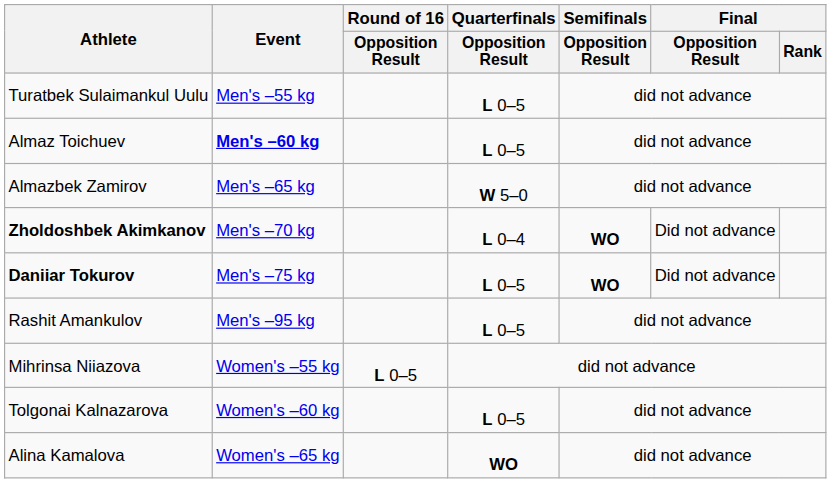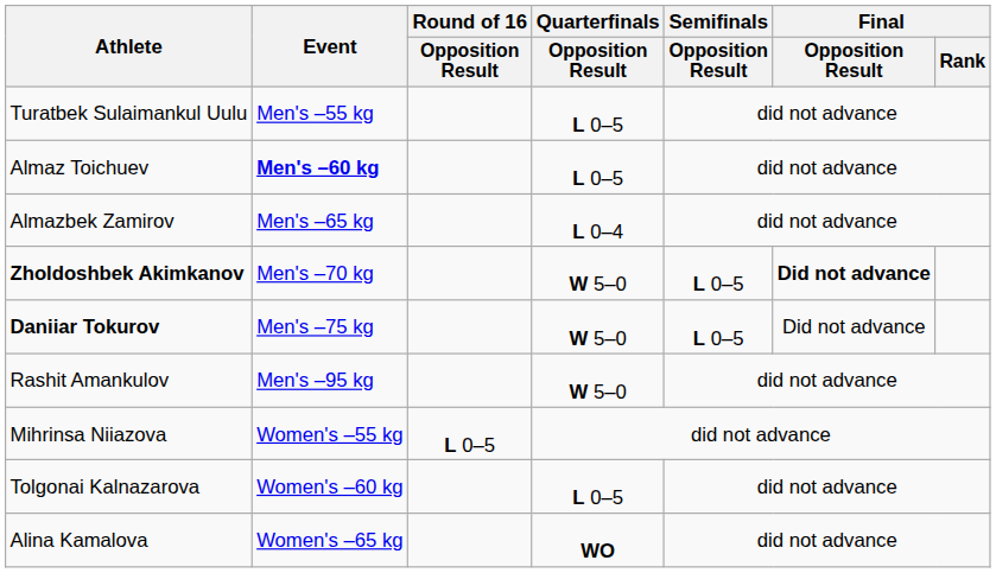Almazbek Zamirov | Quarterfinals / Opposition Result: W 5–0 -> L 0–4
Zholdoshbek Akimkanov | Quarterfinals / Opposition Result: L 0–4 -> W 5–0
Zholdoshbek Akimkanov | Semifinals / Opposition Result: WO -> L 0–5
Zholdoshbek Akimkanov | Final / Opposition Result: normal -> bold
Daniiar Tokurov | Quarterfinals / Opposition Result: L 0–5 -> W 5–0
Daniiar Tokurov | Semifinals / Opposition Result: WO -> L 0–5
Rashit Amankulov | Quarterfinals / Opposition Result: L 0–5 -> W 5–0
